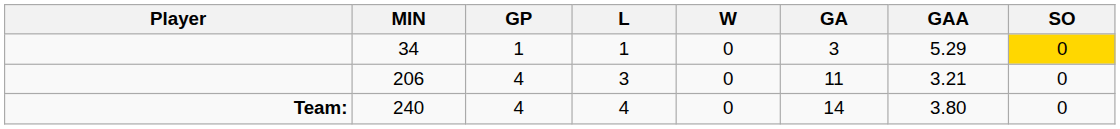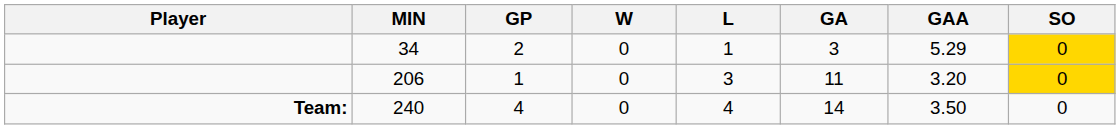columns swapped: W <-> L
34 | GP: 1 -> 2
206 | GP: 4 -> 1
206 | GAA: 3.21 -> 3.20
206 | SO: no background -> gold background
240 | GAA: 3.80 -> 3.50
